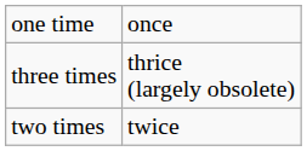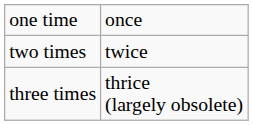rows swapped: two times <-> three times
